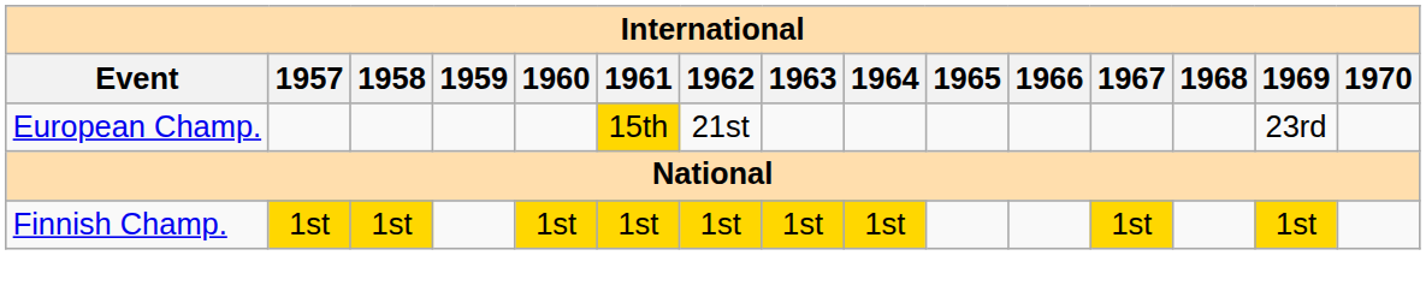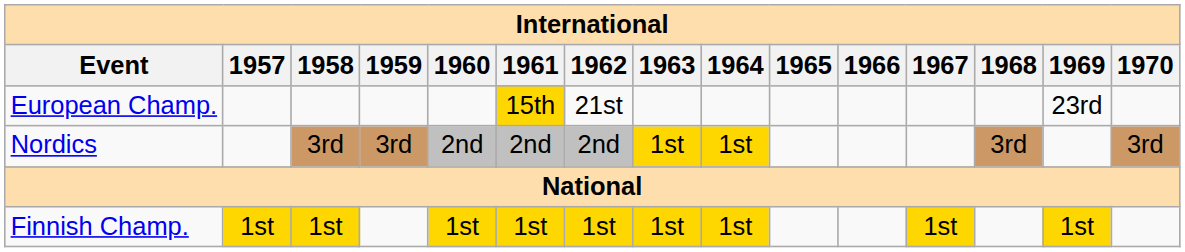+ row: Nordics | 3rd | 3rd | 2nd | 2nd | 2nd | 1st | 1st | 3rd | 3rd
